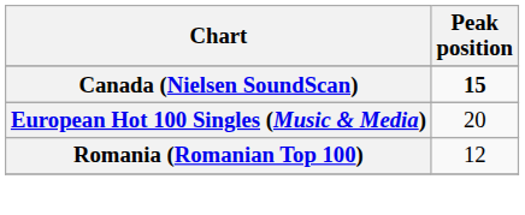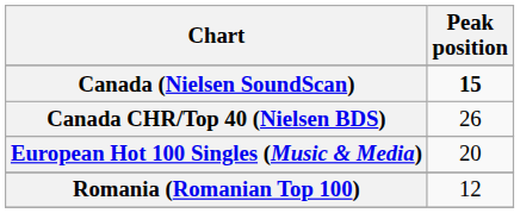+ row: Canada CHR/Top 40 (Nielsen BDS) | 26
